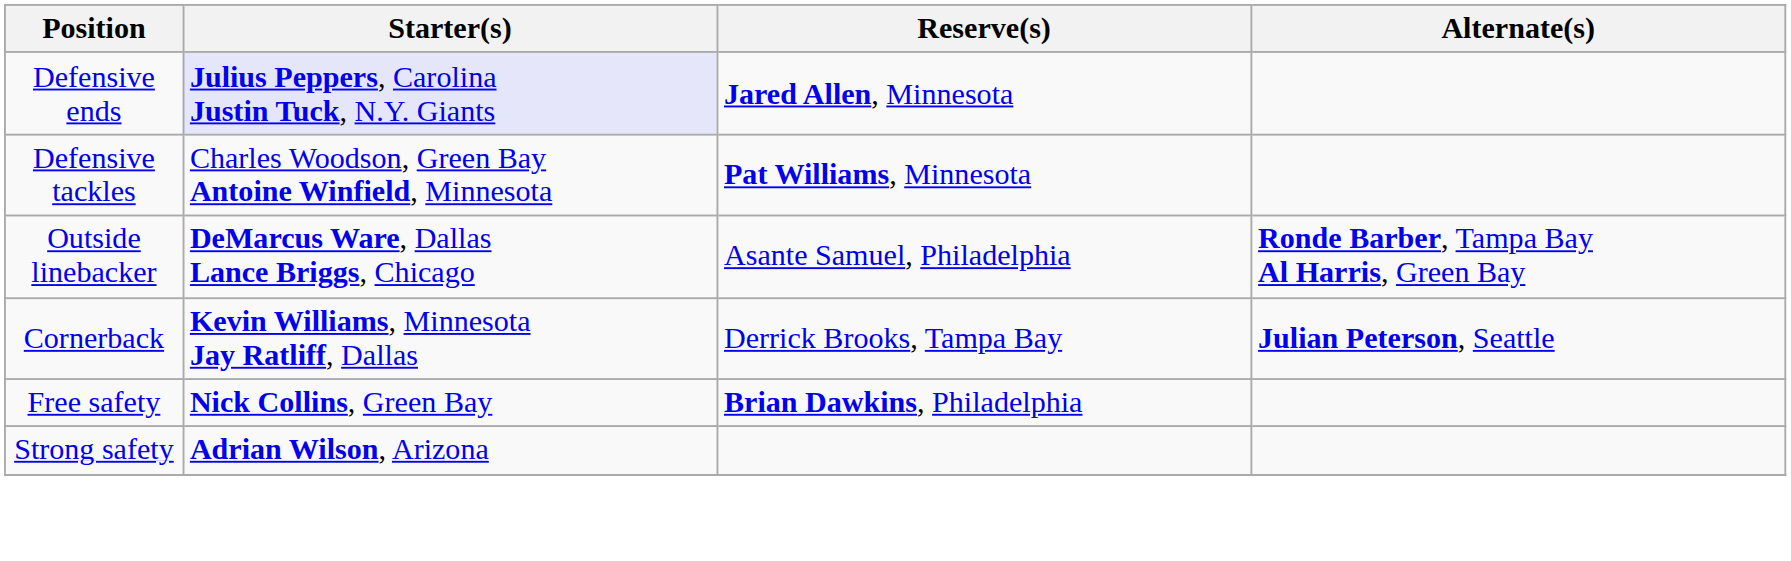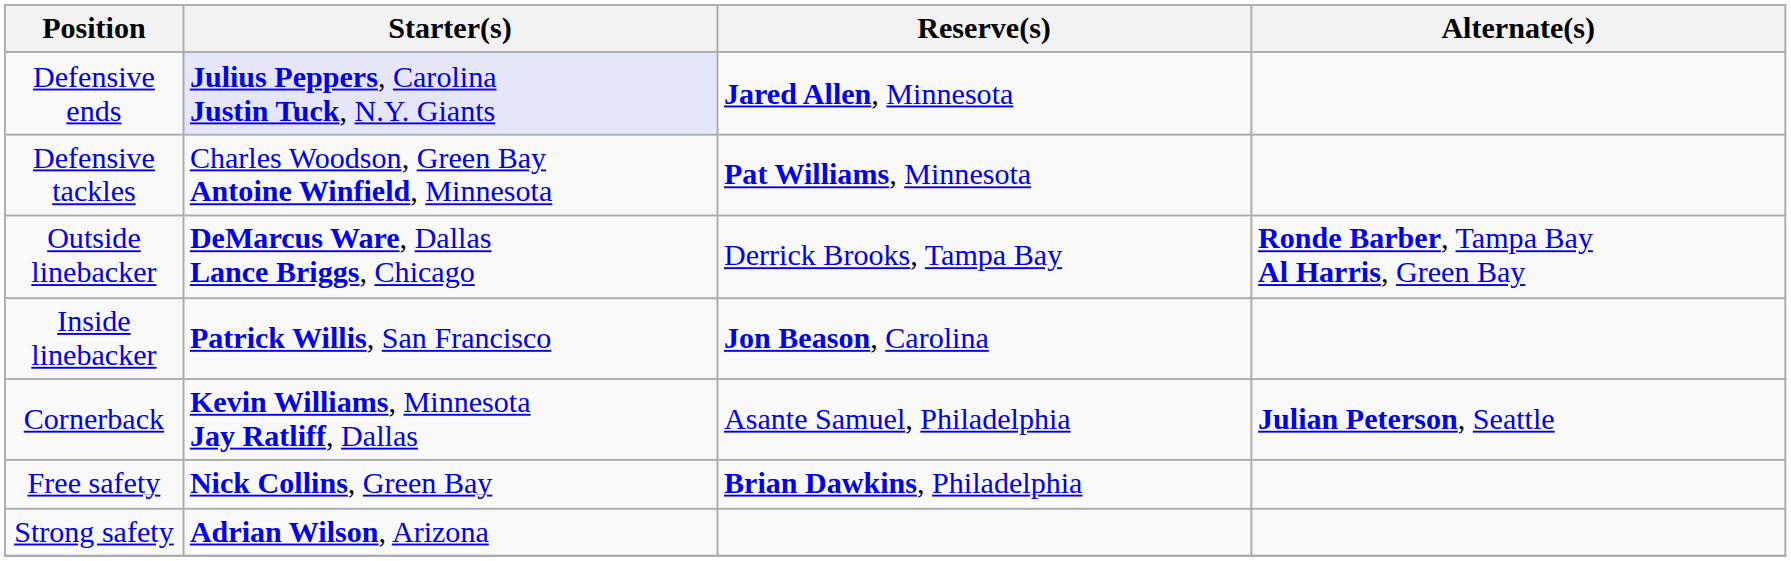Outside linebacker | Reserve(s): Asante Samuel, Philadelphia -> Derrick Brooks, Tampa Bay
+ row: Inside linebacker | Patrick Willis, San Francisco | Jon Beason, Carolina
Cornerback | Reserve(s): Derrick Brooks, Tampa Bay -> Asante Samuel, Philadelphia
